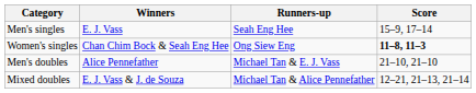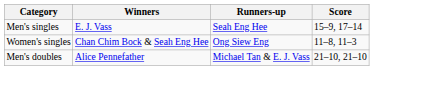Women's singles | Score: bold -> normal
- row: Mixed doubles | E. J. Vass & J. de Souza | Michael Tan & Alice Pennefather | 12–21, 21–13, 21–14
